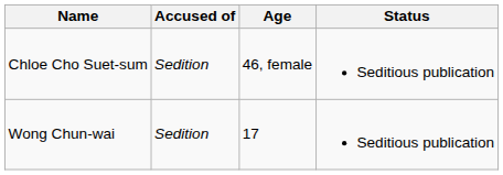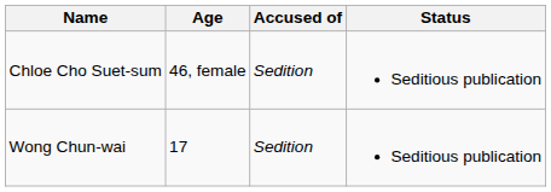columns swapped: Age <-> Accused of
